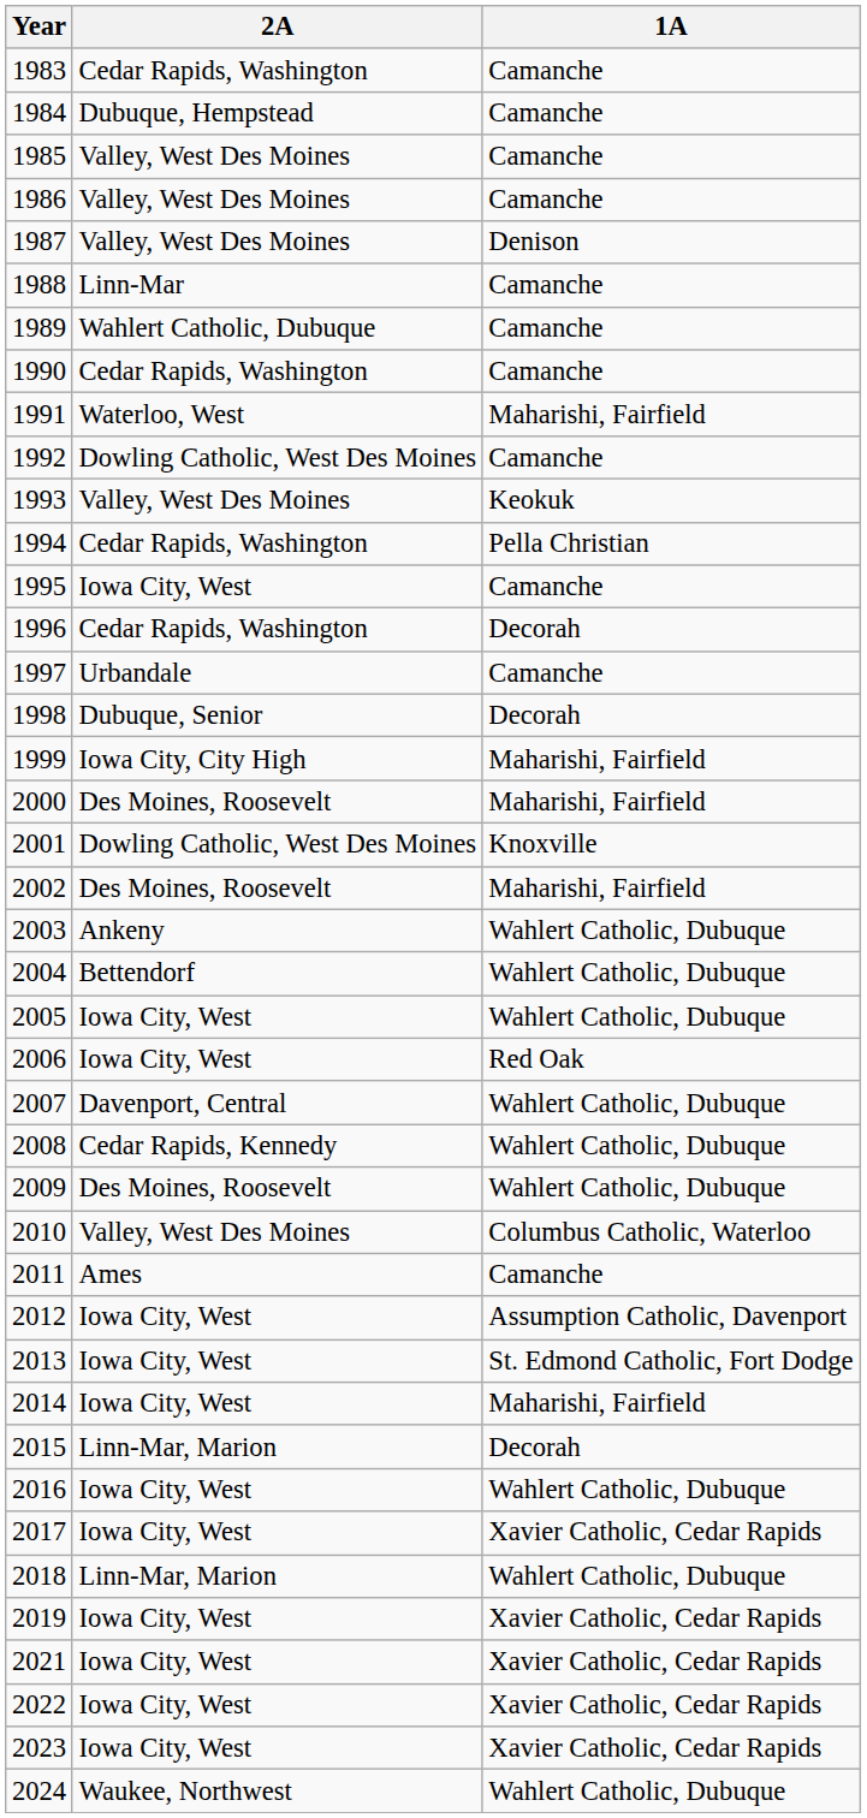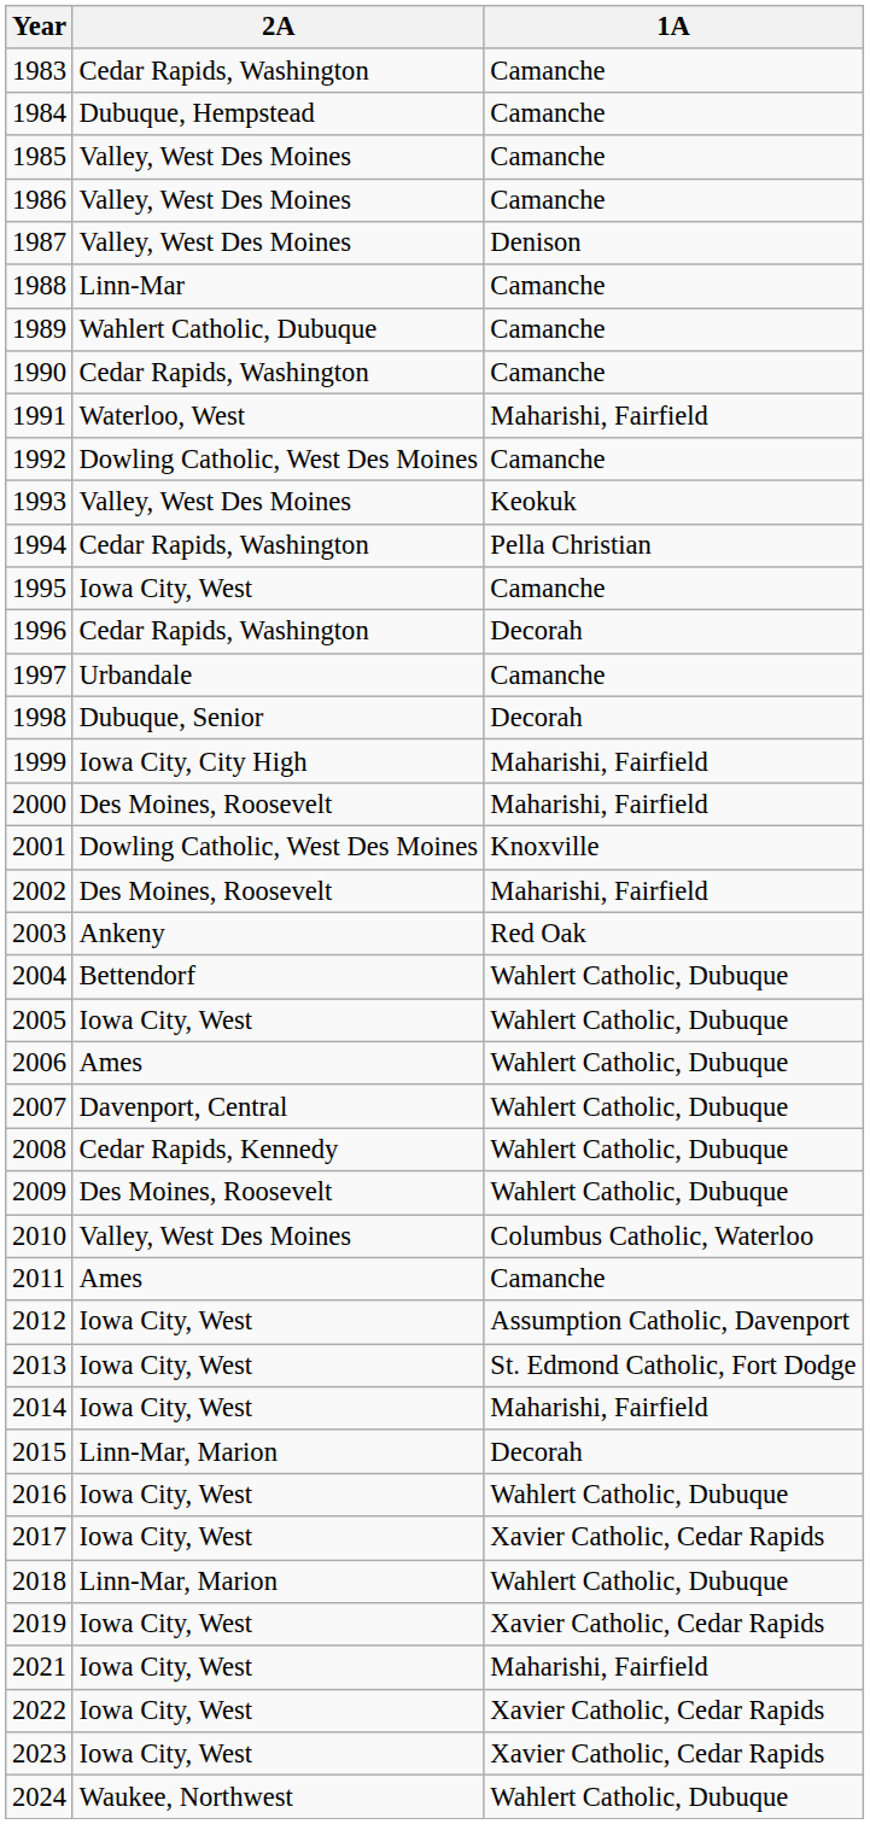2003 | 1A: Wahlert Catholic, Dubuque -> Red Oak
2006 | 2A: Iowa City, West -> Ames
2006 | 1A: Red Oak -> Wahlert Catholic, Dubuque
2021 | 1A: Xavier Catholic, Cedar Rapids -> Maharishi, Fairfield
